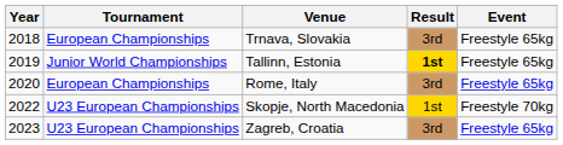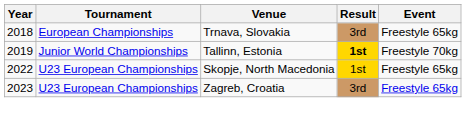Tallinn, Estonia | Event: Freestyle 65kg -> Freestyle 70kg
- row: 2020 | European Championships | Rome, Italy | 3rd | Freestyle 65kg
Skopje, North Macedonia | Event: Freestyle 70kg -> Freestyle 65kg
